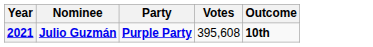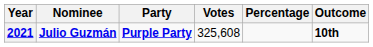+ column: Percentage
2021 | Votes: 395,608 -> 325,608
